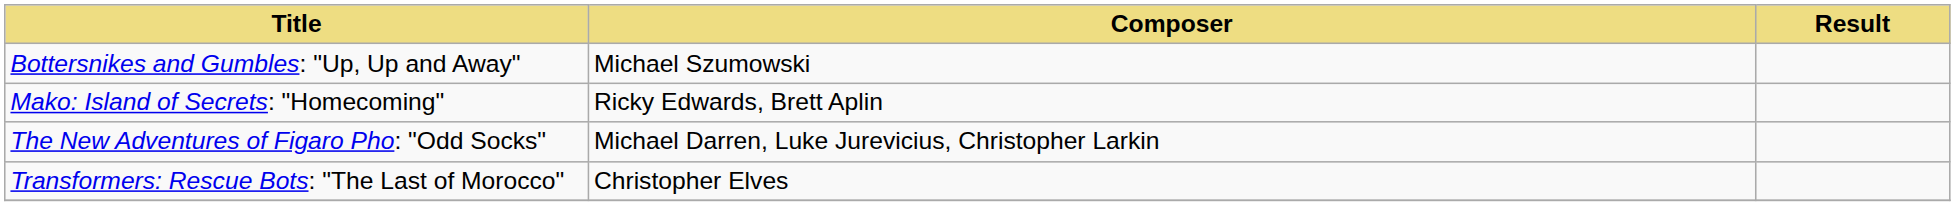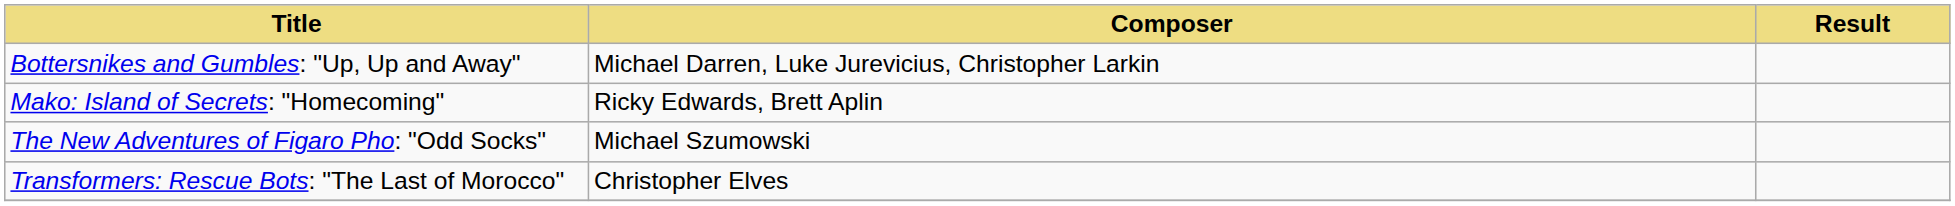Bottersnikes and Gumbles: "Up, Up and Away" | Composer: Michael Szumowski -> Michael Darren, Luke Jurevicius, Christopher Larkin
The New Adventures of Figaro Pho: "Odd Socks" | Composer: Michael Darren, Luke Jurevicius, Christopher Larkin -> Michael Szumowski
